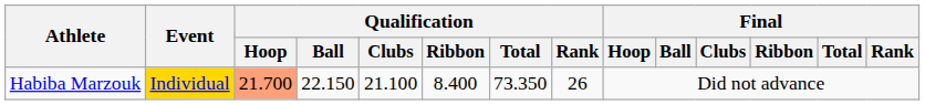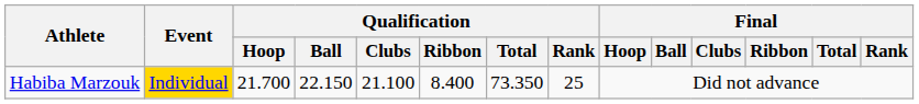Habiba Marzouk | Qualification / Hoop: lightsalmon background -> no background
Habiba Marzouk | Qualification / Rank: 26 -> 25
